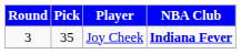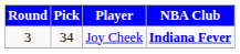Joy Cheek | Pick: 35 -> 34
